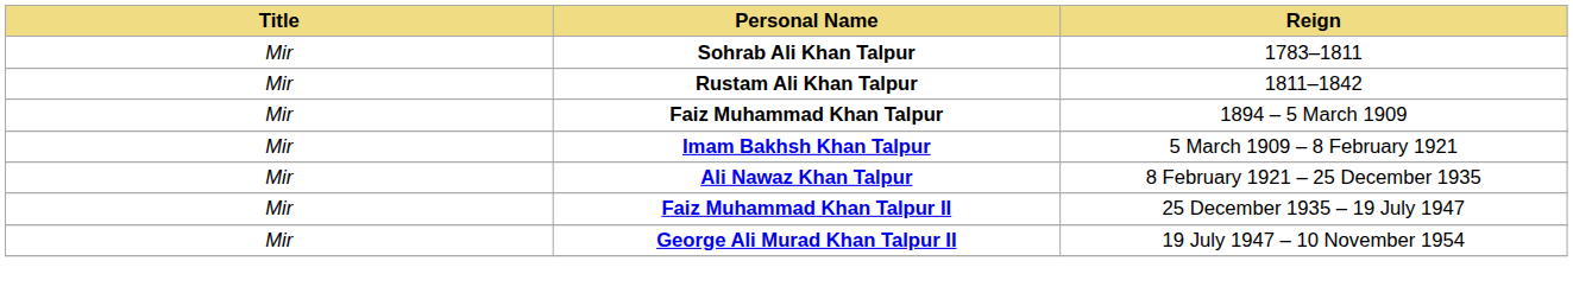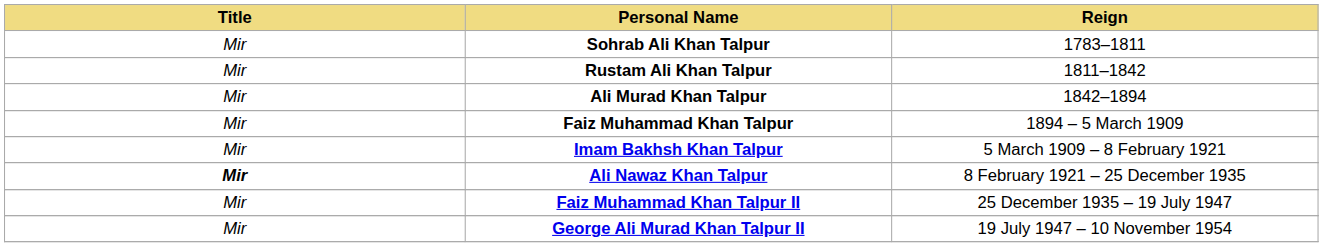+ row: Mir | Ali Murad Khan Talpur | 1842–1894
Ali Nawaz Khan Talpur | Title: normal -> bold
